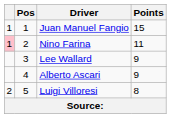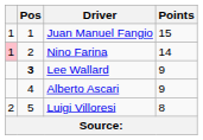Nino Farina | Points: 11 -> 14
Lee Wallard | Pos: normal -> bold
